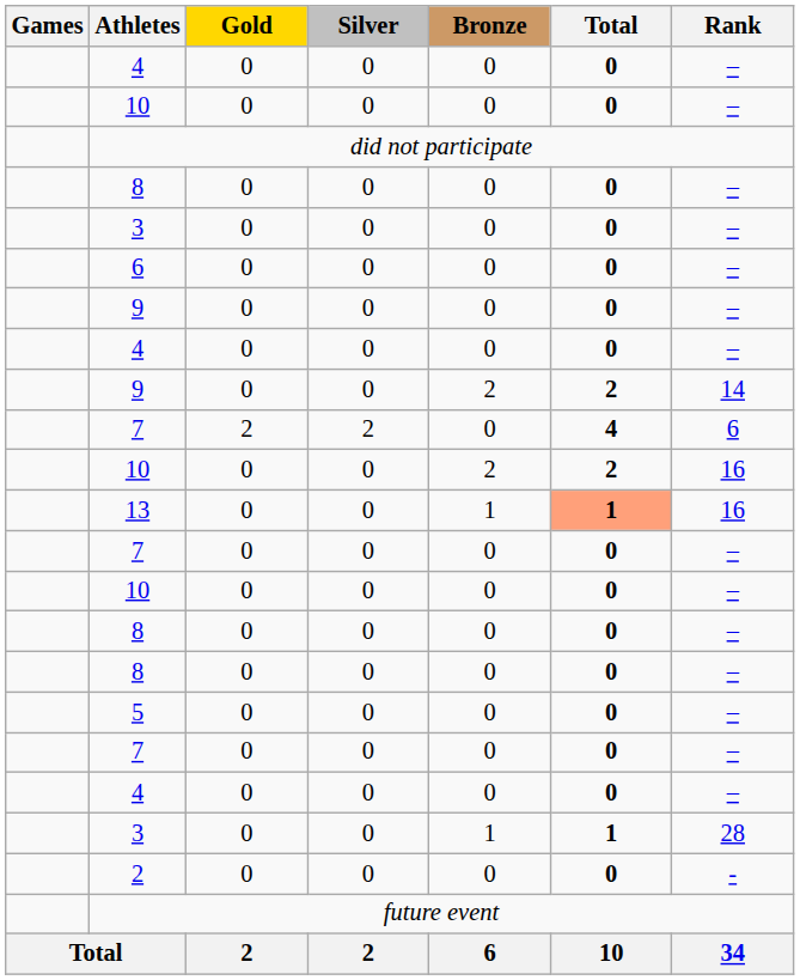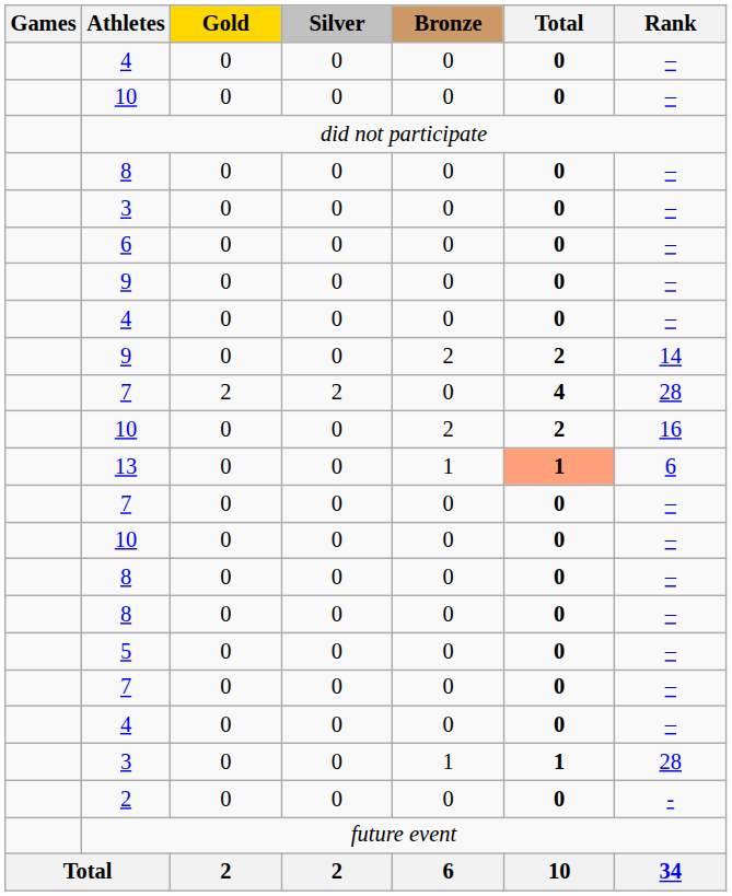7 / 2 | Rank: 6 -> 28
13 | Rank: 16 -> 6
